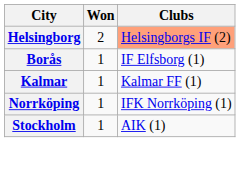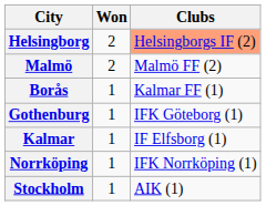+ row: Malmö | 2 | Malmö FF (2)
Borås | Clubs: IF Elfsborg (1) -> Kalmar FF (1)
+ row: Gothenburg | 1 | IFK Göteborg (1)
Kalmar | Clubs: Kalmar FF (1) -> IF Elfsborg (1)
